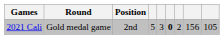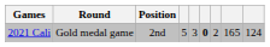2021 Cali | column 8: 156 -> 165
2021 Cali | column 9: 105 -> 124
